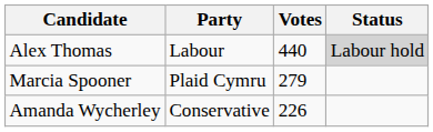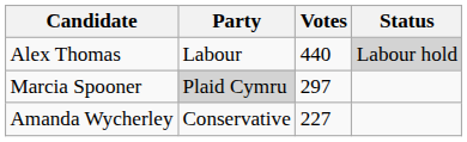Marcia Spooner | Party: no background -> lightgrey background
Marcia Spooner | Votes: 279 -> 297
Amanda Wycherley | Votes: 226 -> 227
